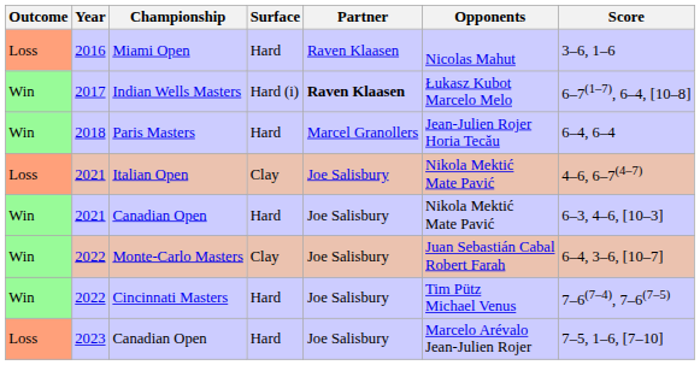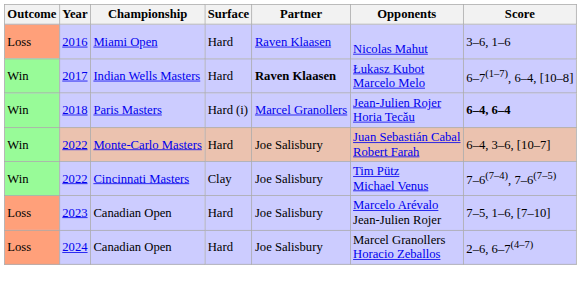2017 | Surface: Hard (i) -> Hard
2018 | Surface: Hard -> Hard (i)
2018 | Score: normal -> bold
- row: Loss | 2021 | Italian Open | Clay | Joe Salisbury | Nikola Mektić Mate Pavić | 4–6, 6–7(4–7)
- row: Win | 2021 | Canadian Open | Hard | Joe Salisbury | Nikola Mektić Mate Pavić | 6–3, 4–6, [10–3]
2022 / Monte-Carlo Masters | Surface: Clay -> Hard
2022 / Cincinnati Masters | Surface: Hard -> Clay
+ row: Loss | 2024 | Canadian Open | Hard | Joe Salisbury | Marcel Granollers Horacio Zeballos | 2–6, 6–7(4–7)
